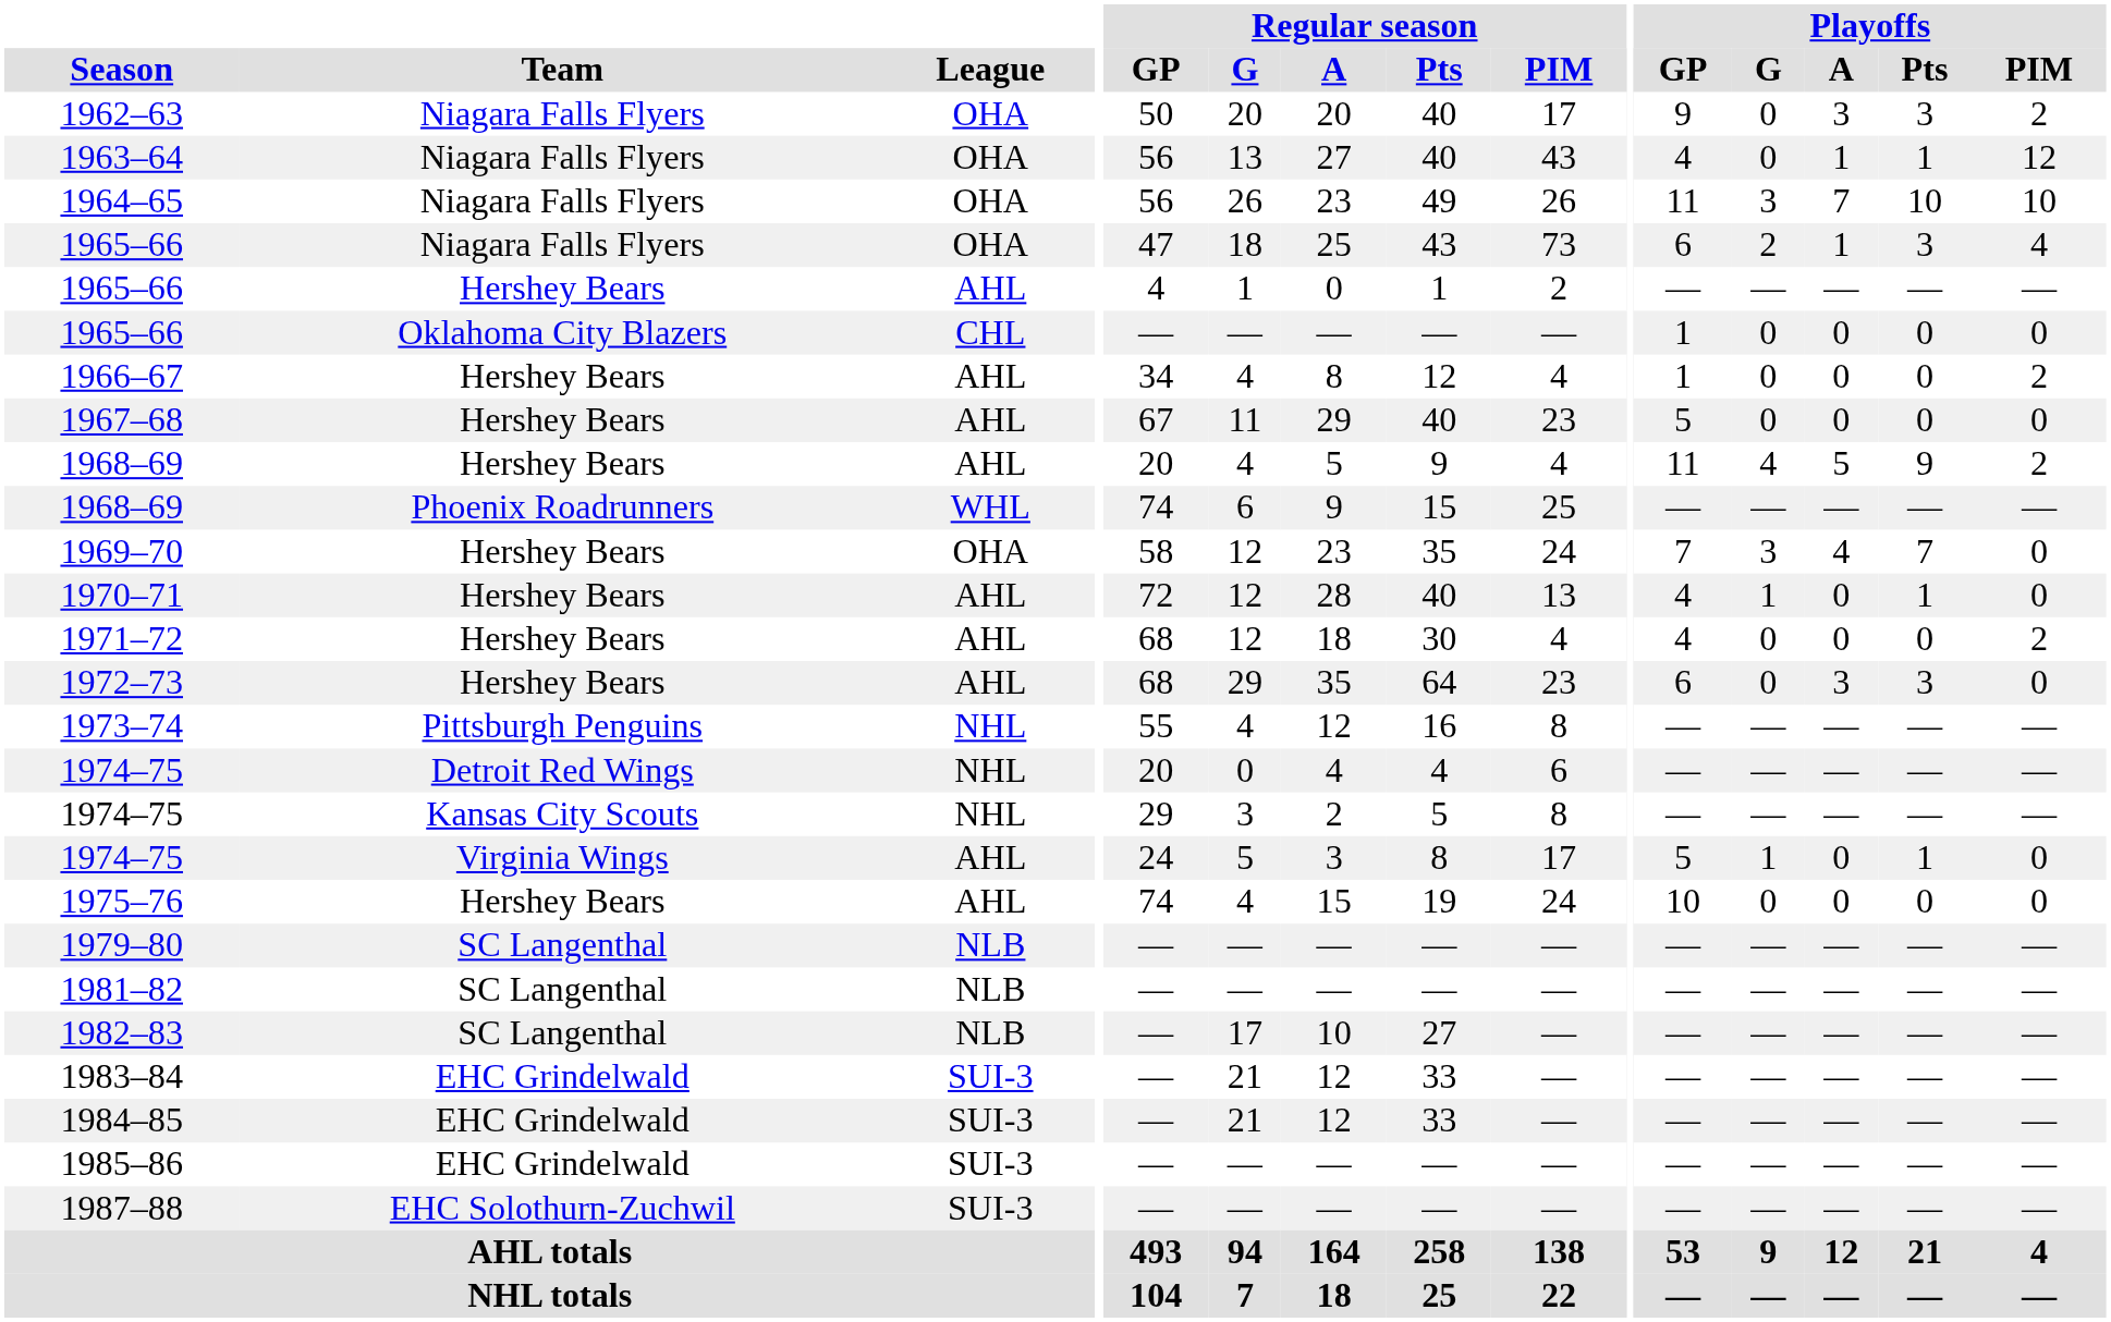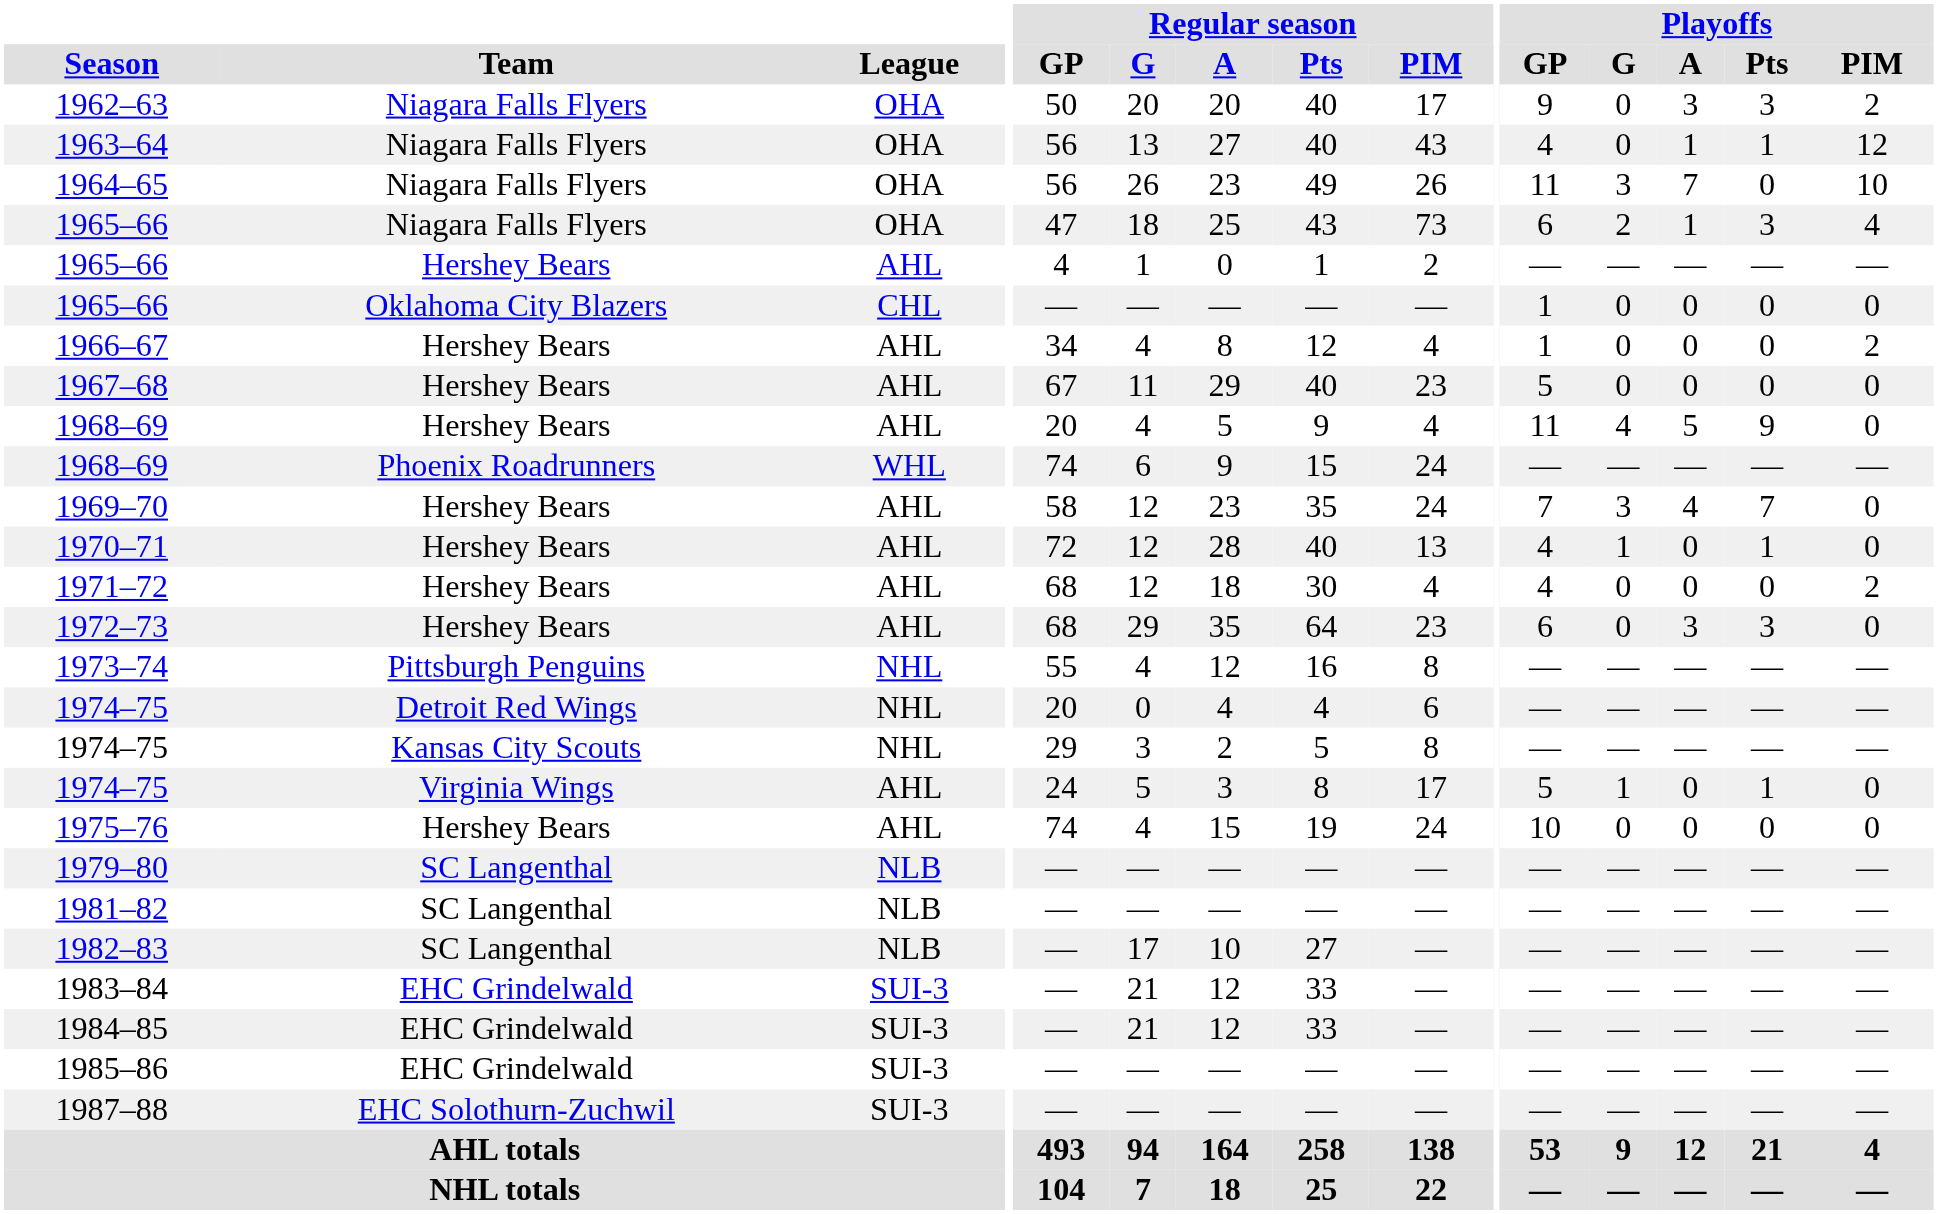1964–65 | Playoffs / Pts: 10 -> 0
1968–69 / Hershey Bears | Playoffs / PIM: 2 -> 0
1968–69 / Phoenix Roadrunners | Regular season / PIM: 25 -> 24
1969–70 | League: OHA -> AHL
